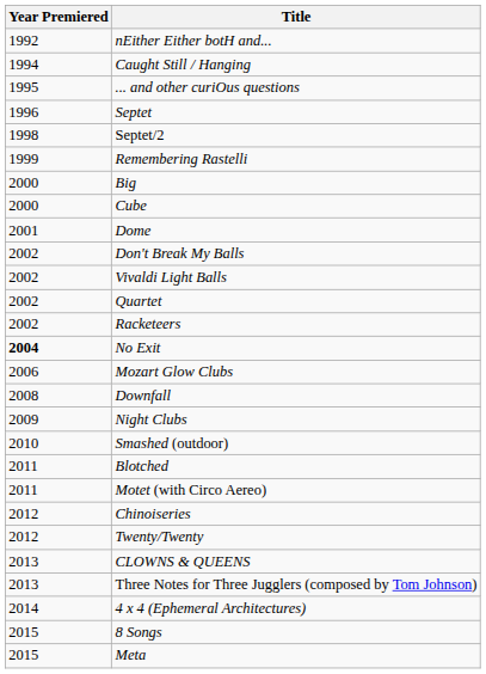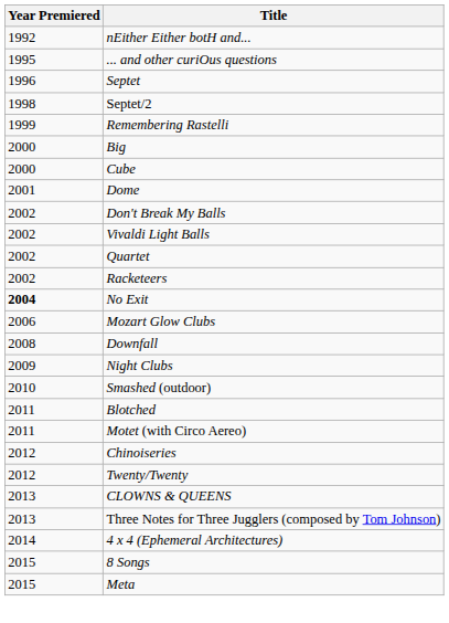- row: 1994 | Caught Still / Hanging
